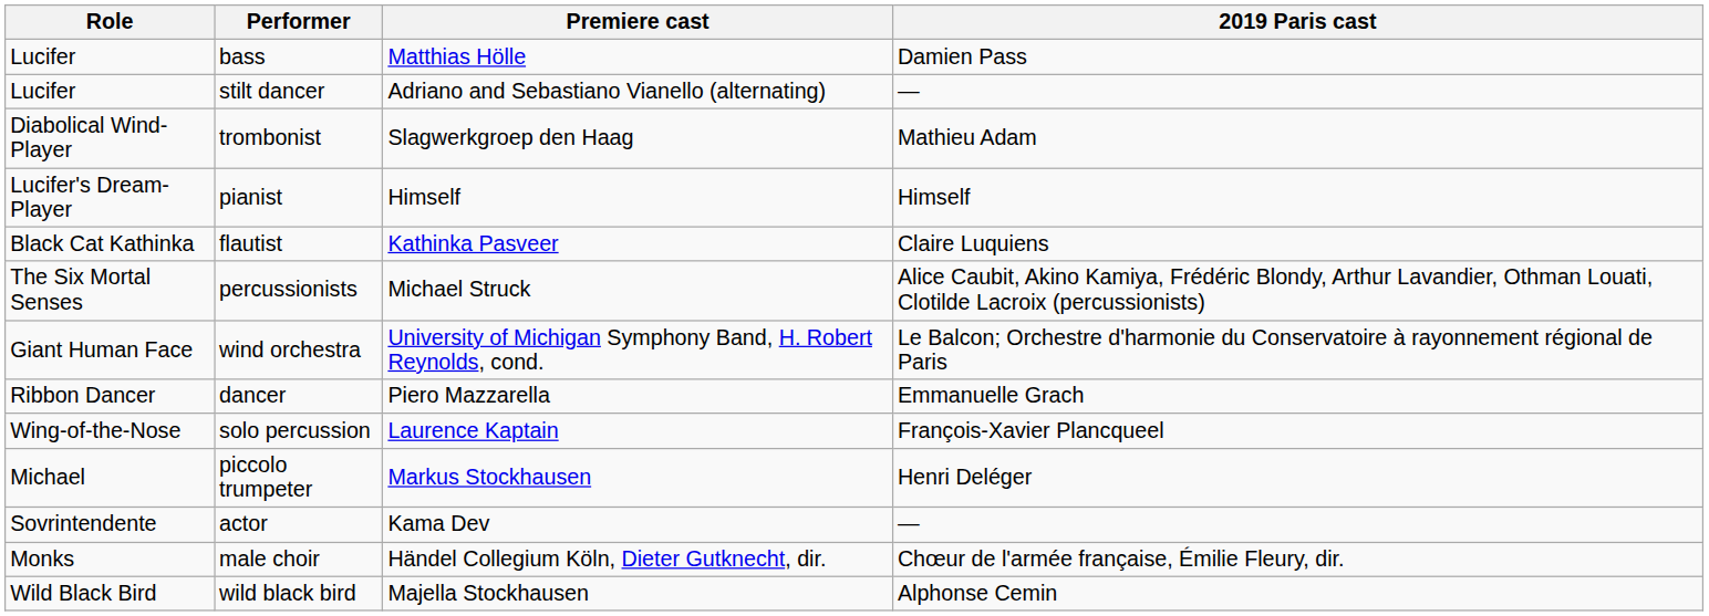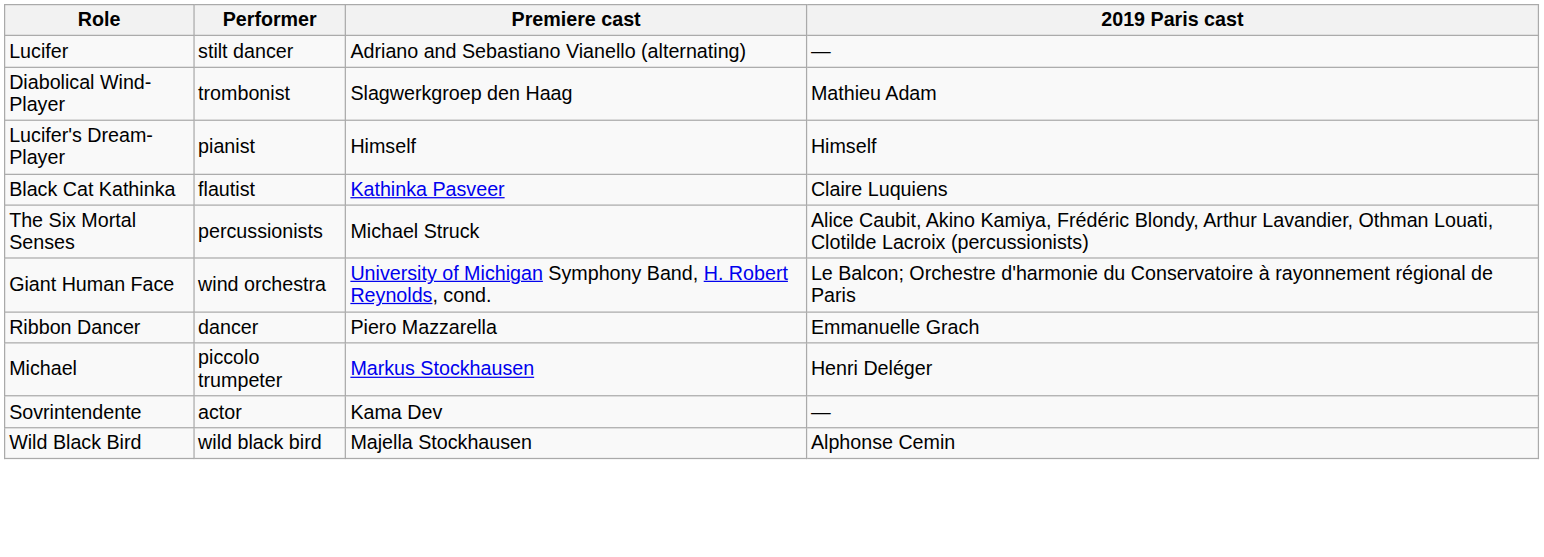- row: Lucifer | bass | Matthias Hölle | Damien Pass
- row: Wing-of-the-Nose | solo percussion | Laurence Kaptain | François-Xavier Plancqueel
- row: Monks | male choir | Händel Collegium Köln, Dieter Gutknecht, dir. | Chœur de l'armée française, Émilie Fleury, dir.
